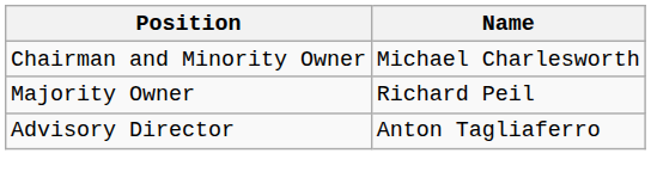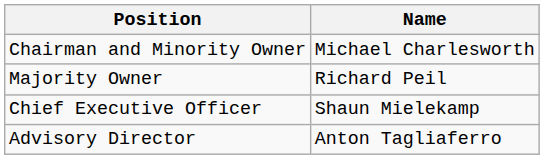+ row: Chief Executive Officer | Shaun Mielekamp
